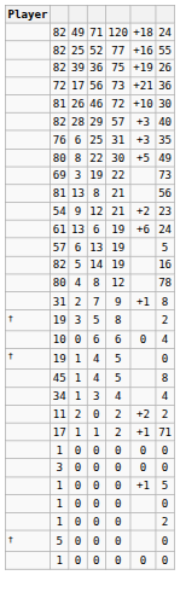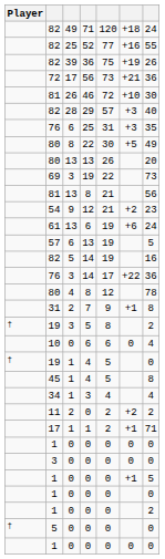+ row: 80 | 13 | 13 | 26 | 20
+ row: 76 | 3 | 14 | 17 | +22 | 36
